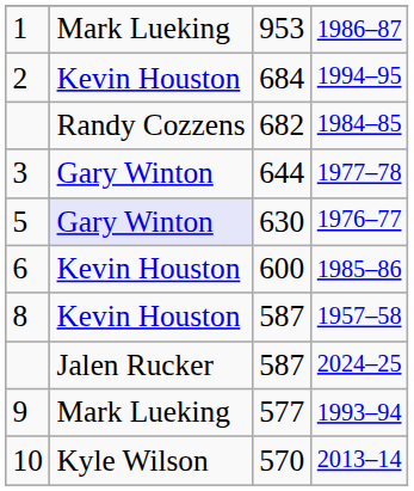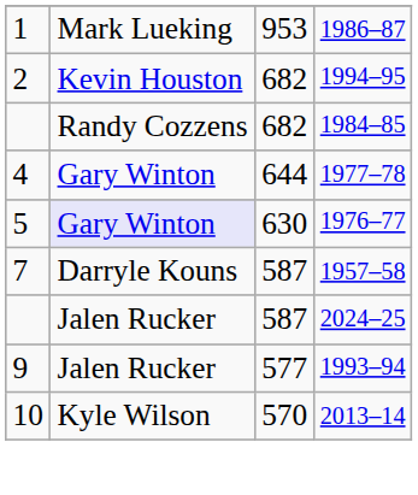1994–95 | column 3: 684 -> 682
1977–78 | column 1: 3 -> 4
- row: 6 | Kevin Houston | 600 | 1985–86
1957–58 | column 1: 8 -> 7
1957–58 | column 2: Kevin Houston -> Darryle Kouns
1993–94 | column 2: Mark Lueking -> Jalen Rucker
